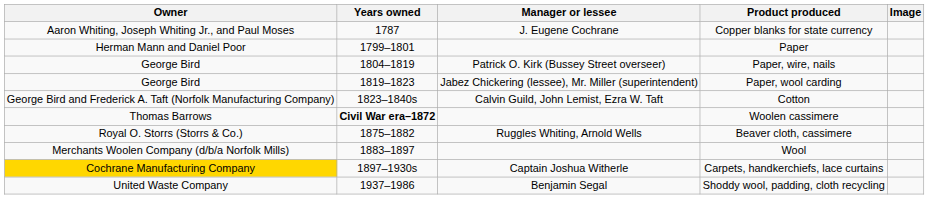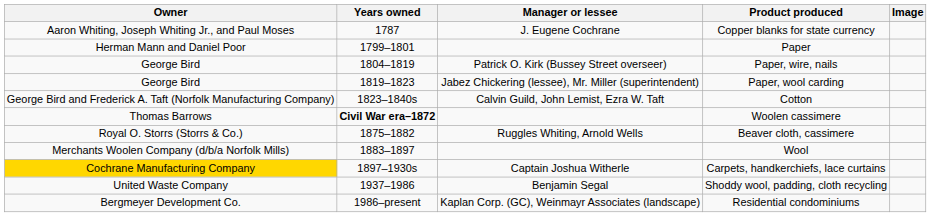+ row: Bergmeyer Development Co. | 1986–present | Kaplan Corp. (GC), Weinmayr Associates (landscape) | Residential condominiums
